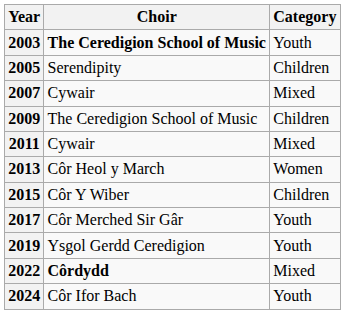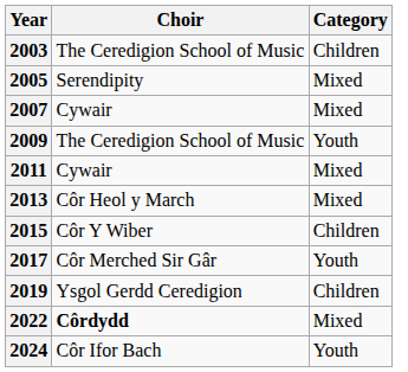2003 | Choir: bold -> normal
2003 | Category: Youth -> Children
2005 | Category: Children -> Mixed
2009 | Category: Children -> Youth
2013 | Category: Women -> Mixed
2019 | Category: Youth -> Children
